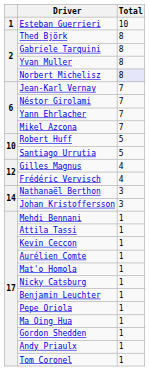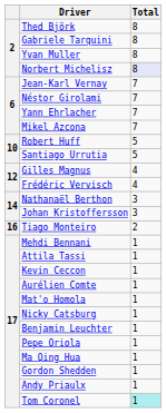- row: 1 | Esteban Guerrieri | 10
+ row: 16 | Tiago Monteiro | 2
Tom Coronel | Total: no background -> paleturquoise background
